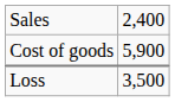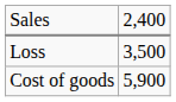rows swapped: Cost of goods <-> Loss
